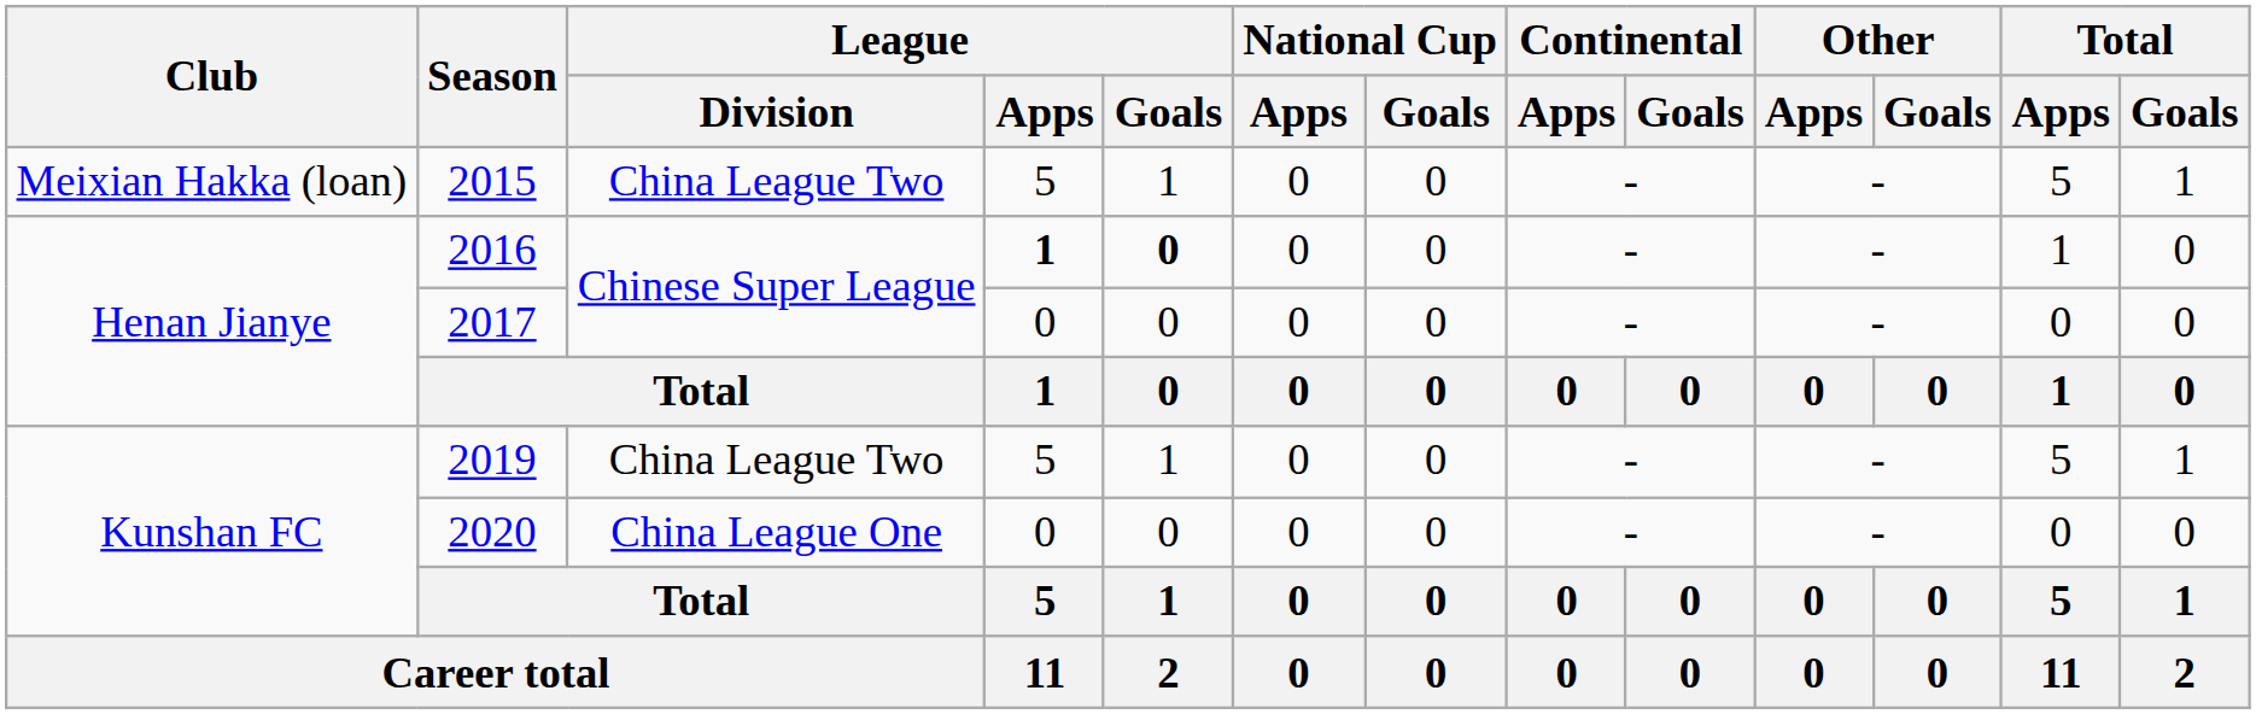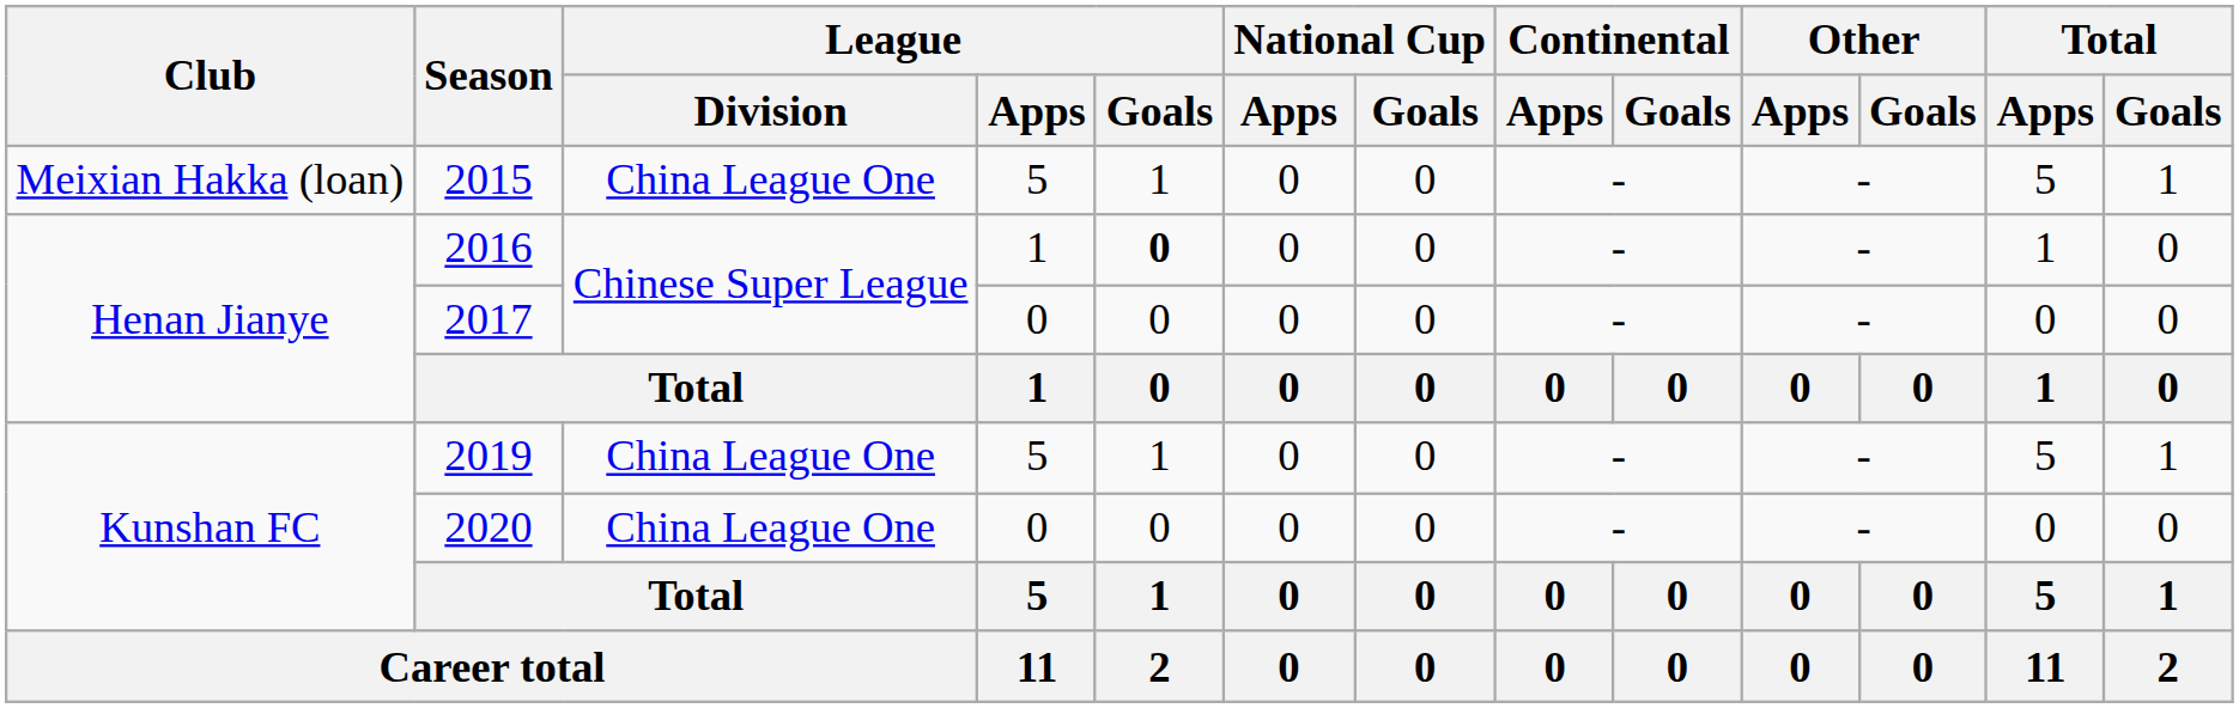2015 | League / Division: China League Two -> China League One
2016 | League / Apps: bold -> normal
2019 | League / Division: China League Two -> China League One
